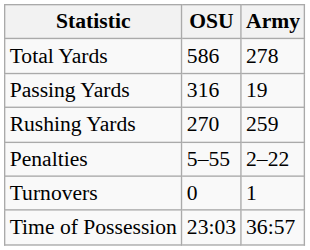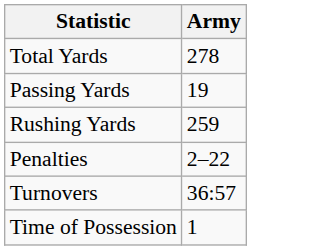- column: OSU | 586 | 316 | 270 | 5–55 | 0 | 23:03
Turnovers | Army: 1 -> 36:57
Time of Possession | Army: 36:57 -> 1
